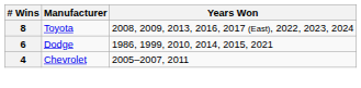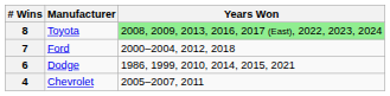8 | Years Won: no background -> lightgreen background
+ row: 7 | Ford | 2000–2004, 2012, 2018
